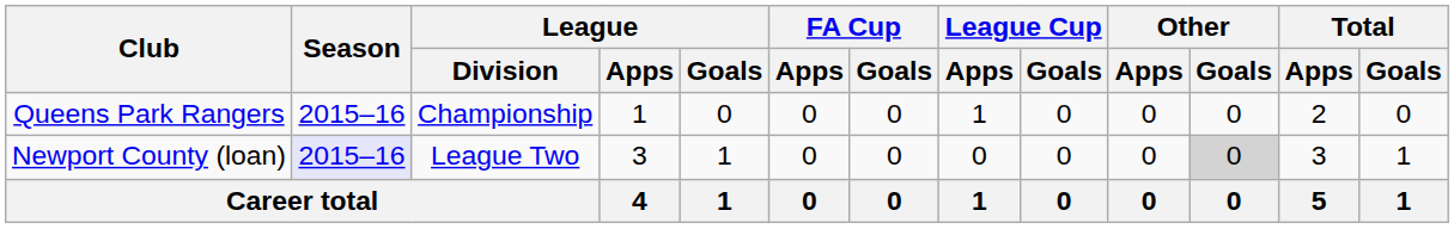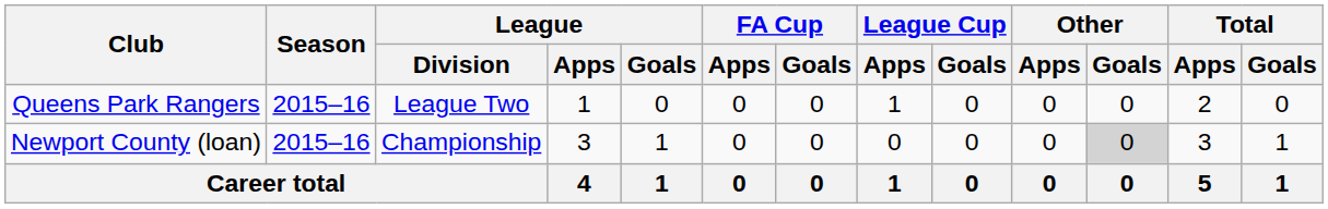Queens Park Rangers | League / Division: Championship -> League Two
Newport County (loan) | Season: lavender background -> no background
Newport County (loan) | League / Division: League Two -> Championship
